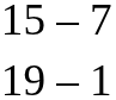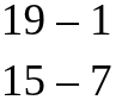rows swapped: 19 – 1 <-> 15 – 7
